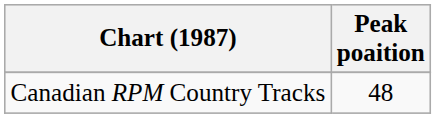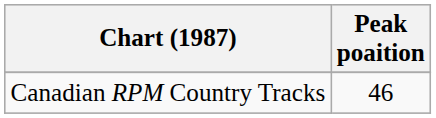Canadian RPM Country Tracks | Peak poaition: 48 -> 46
